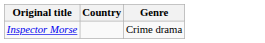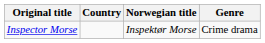+ column: Norwegian title | Inspektør Morse
